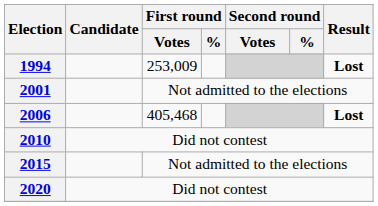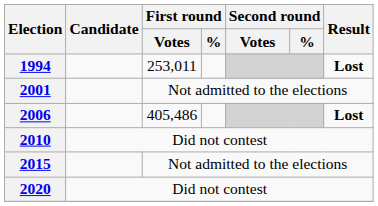1994 | First round / Votes: 253,009 -> 253,011
2006 | First round / Votes: 405,468 -> 405,486
